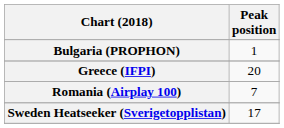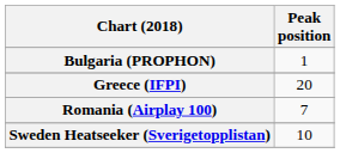Sweden Heatseeker (Sverigetopplistan) | Peak position: 17 -> 10
